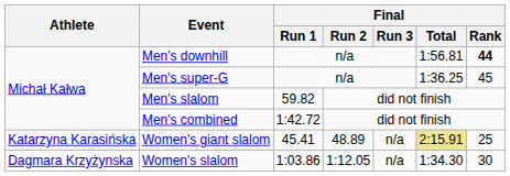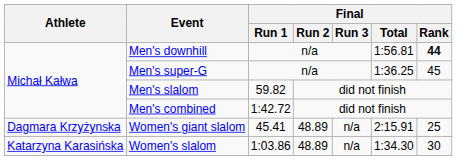Women's giant slalom | Athlete: Katarzyna Karasińska -> Dagmara Krzyżynska
Women's giant slalom | Final / Total: khaki background -> no background
Women's slalom | Athlete: Dagmara Krzyżynska -> Katarzyna Karasińska
Women's slalom | Final / Run 2: 1:12.05 -> 48.89
